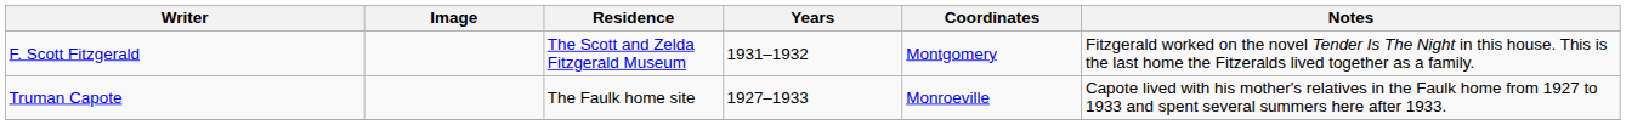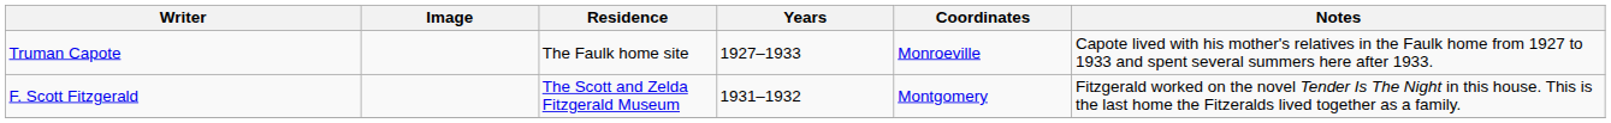rows swapped: F. Scott Fitzgerald <-> Truman Capote
